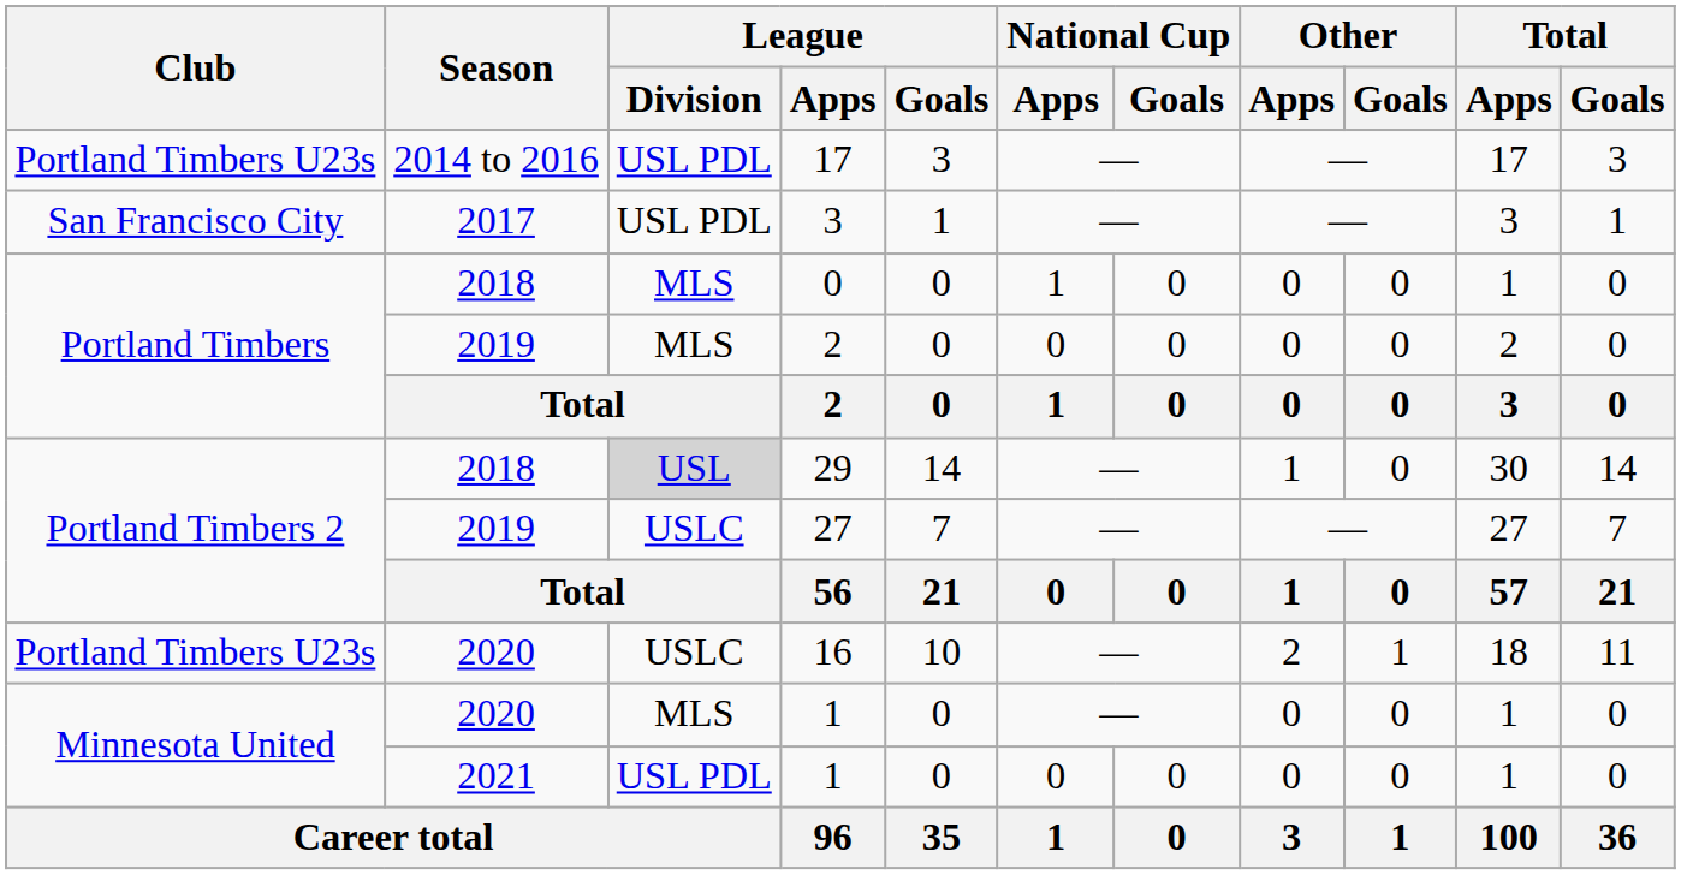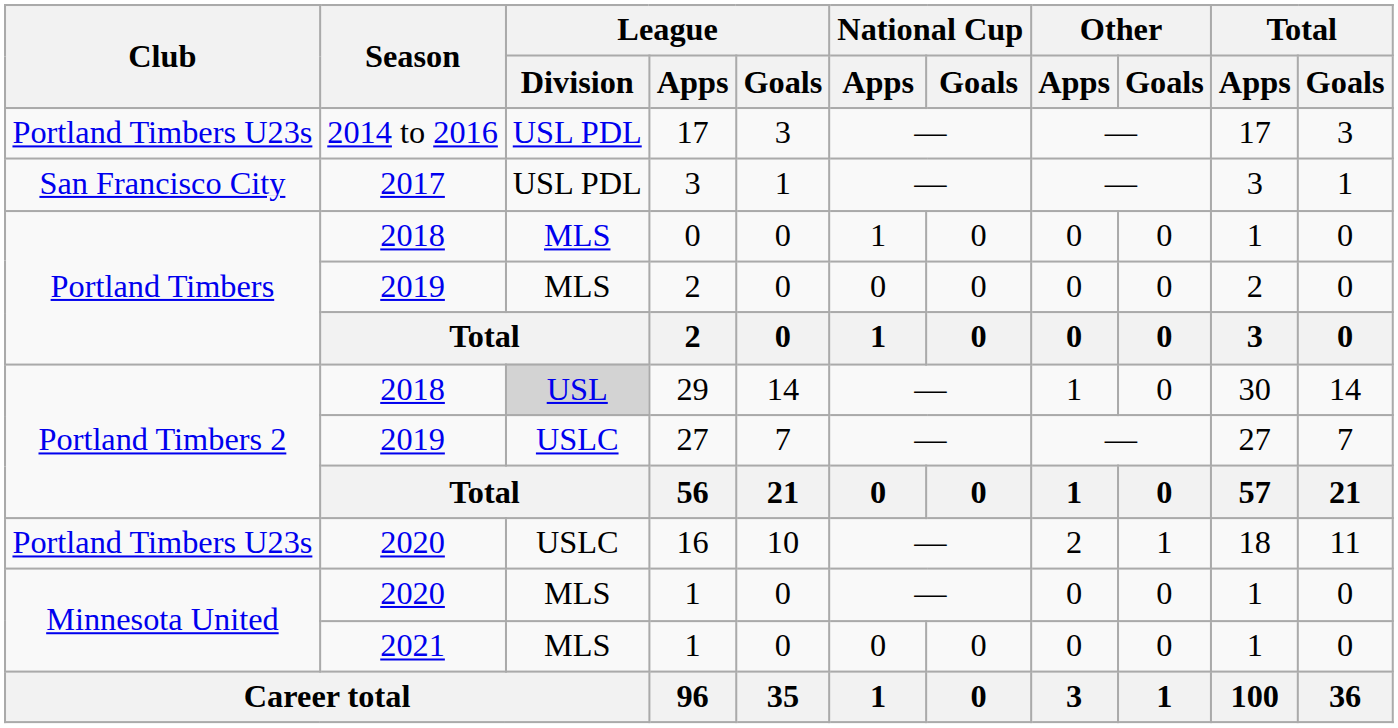2021 / 1 | League / Division: USL PDL -> MLS
